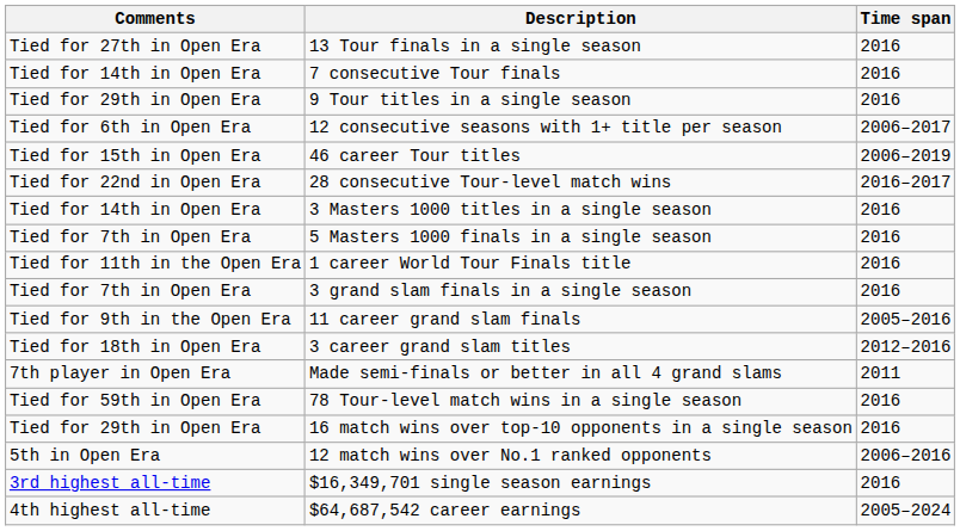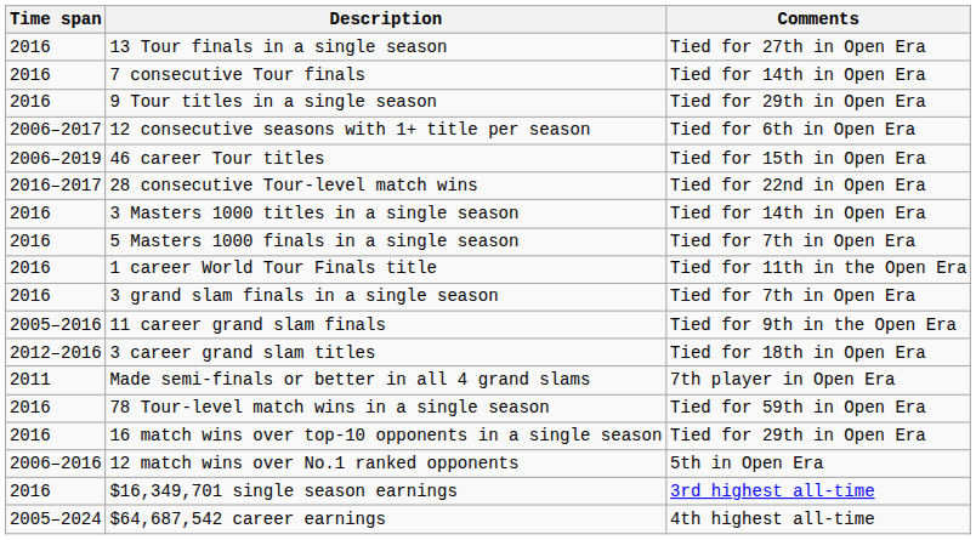columns swapped: Time span <-> Comments
